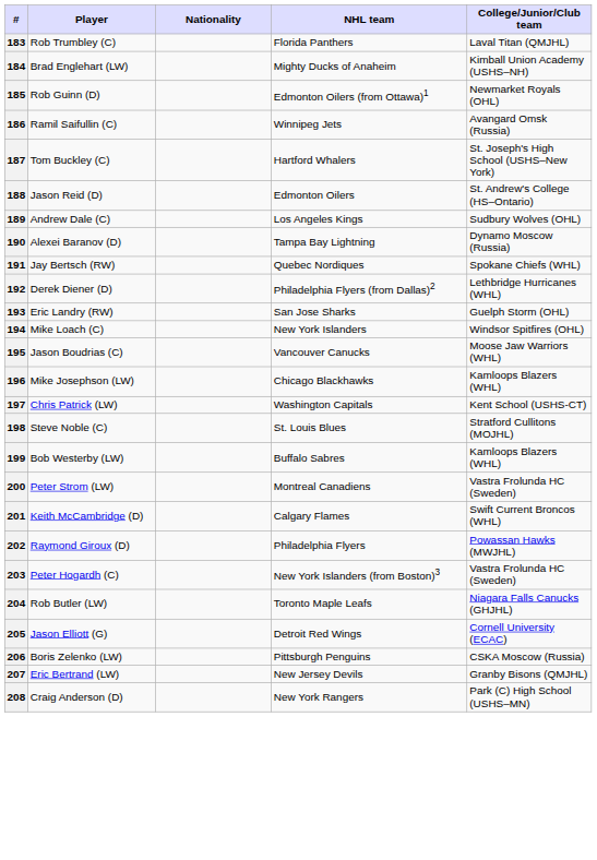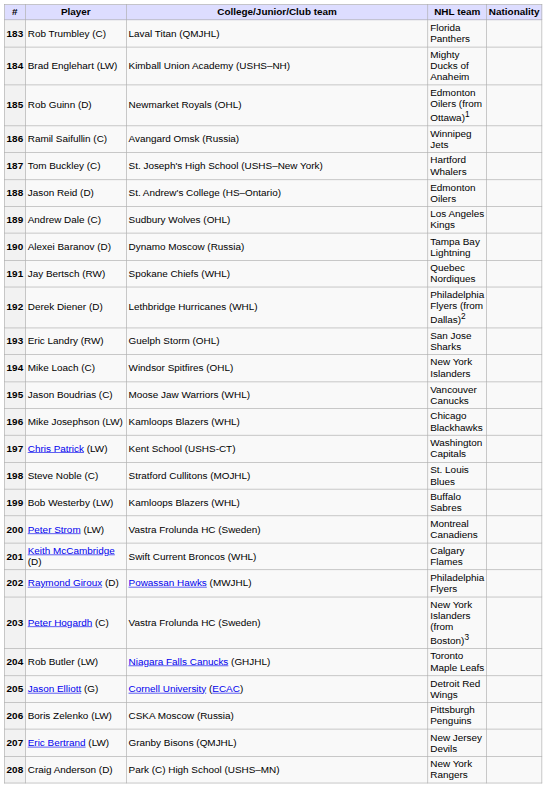columns swapped: Nationality <-> College/Junior/Club team
